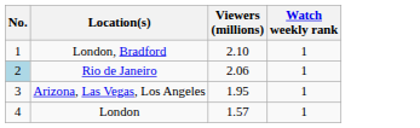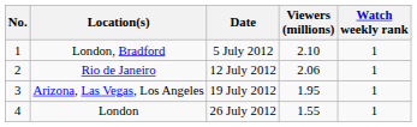+ column: Date | 5 July 2012 | 12 July 2012 | 19 July 2012 | 26 July 2012
Rio de Janeiro | No.: lightblue background -> no background
London | Viewers (millions): 1.57 -> 1.55
